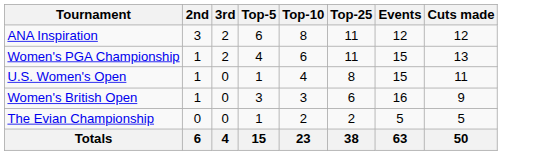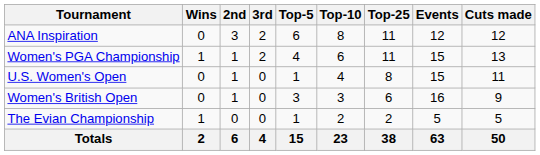+ column: Wins | 0 | 1 | 0 | 0 | 1 | 2
